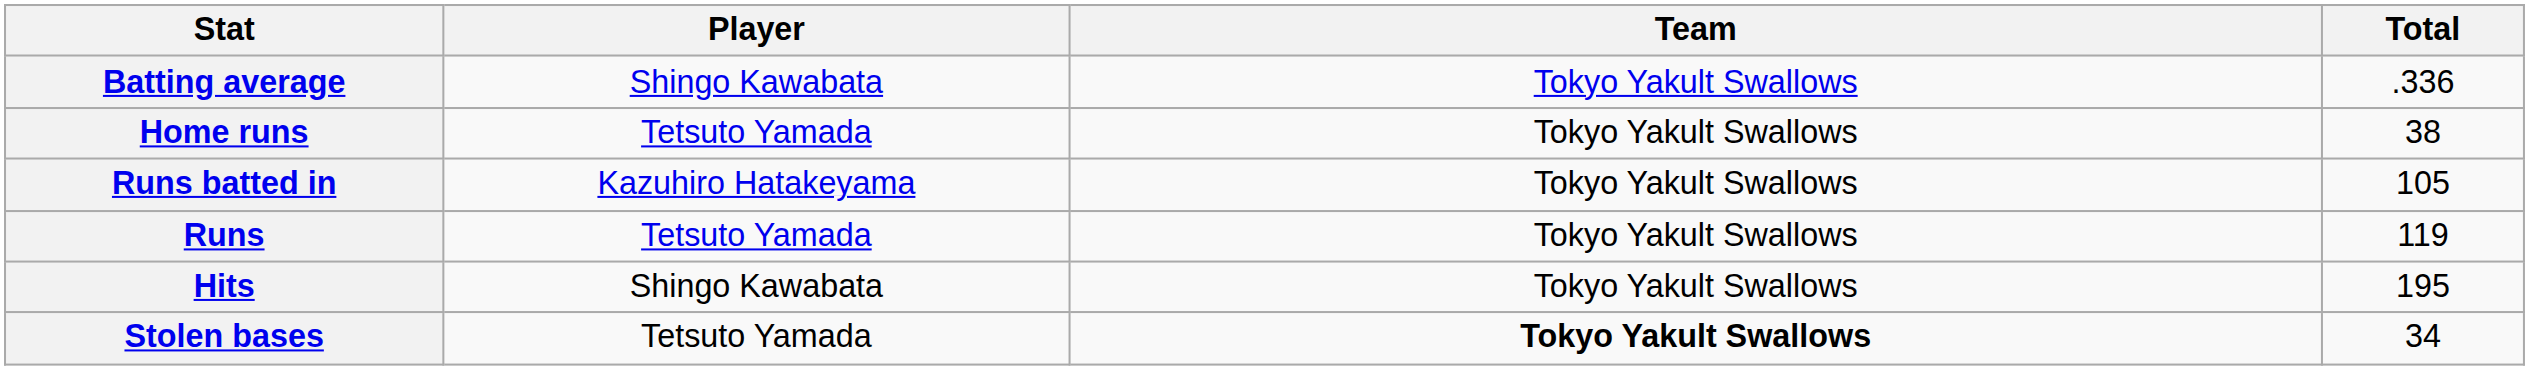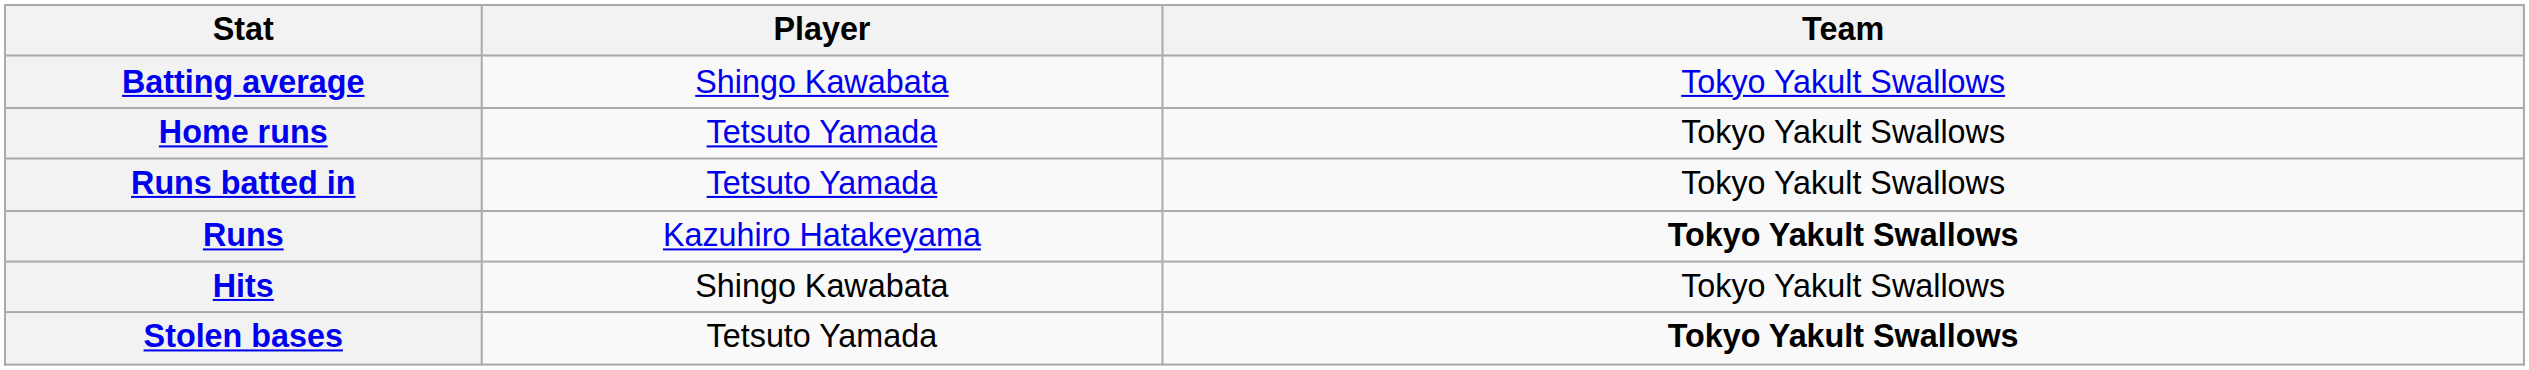- column: Total | .336 | 38 | 105 | 119 | 195 | 34
Runs batted in | Player: Kazuhiro Hatakeyama -> Tetsuto Yamada
Runs | Player: Tetsuto Yamada -> Kazuhiro Hatakeyama
Runs | Team: normal -> bold
